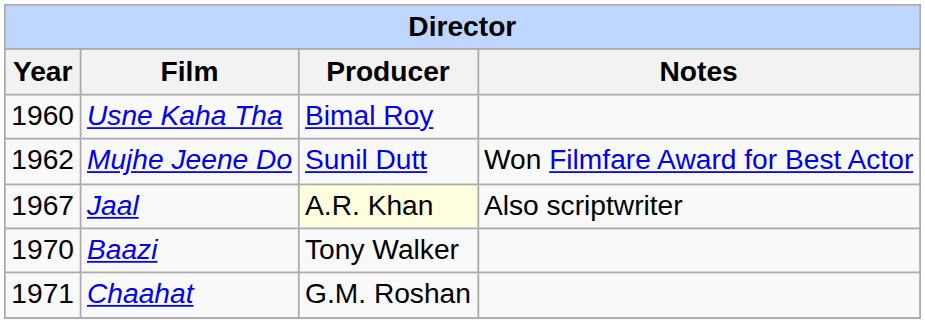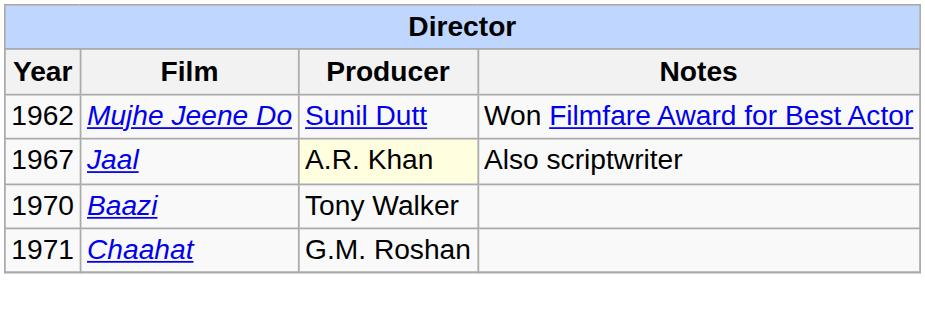- row: 1960 | Usne Kaha Tha | Bimal Roy
